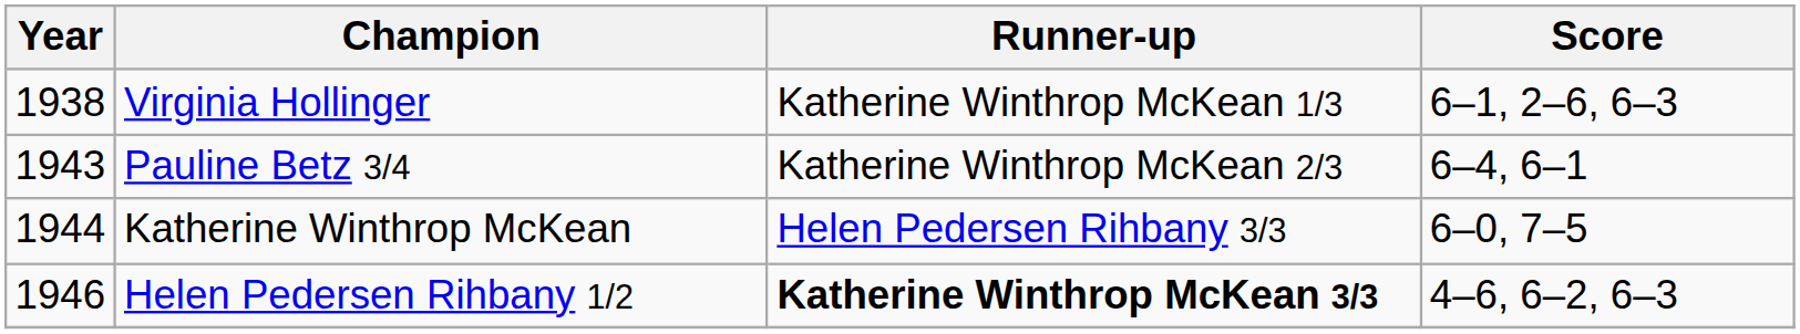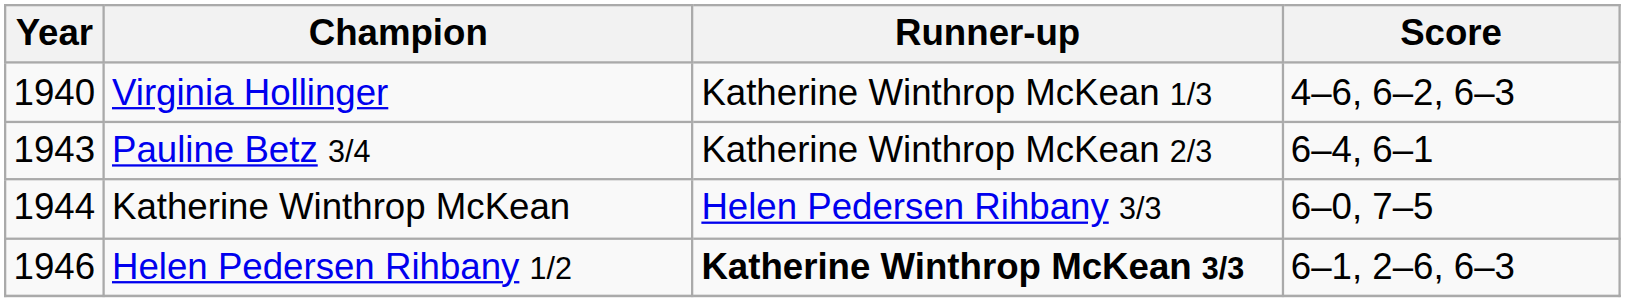Virginia Hollinger | Year: 1938 -> 1940
Virginia Hollinger | Score: 6–1, 2–6, 6–3 -> 4–6, 6–2, 6–3
Helen Pedersen Rihbany 1/2 | Score: 4–6, 6–2, 6–3 -> 6–1, 2–6, 6–3
